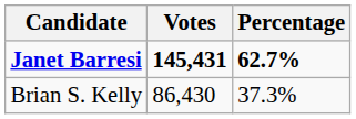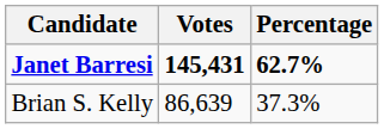Brian S. Kelly | Votes: 86,430 -> 86,639
